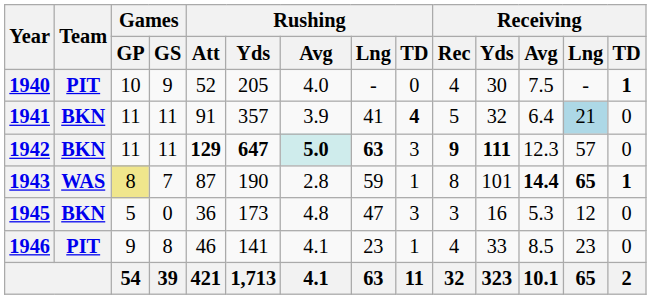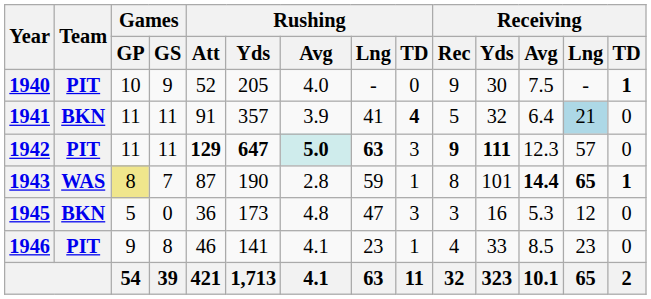1940 | Receiving / Rec: 4 -> 9
1942 | Team: BKN -> PIT
